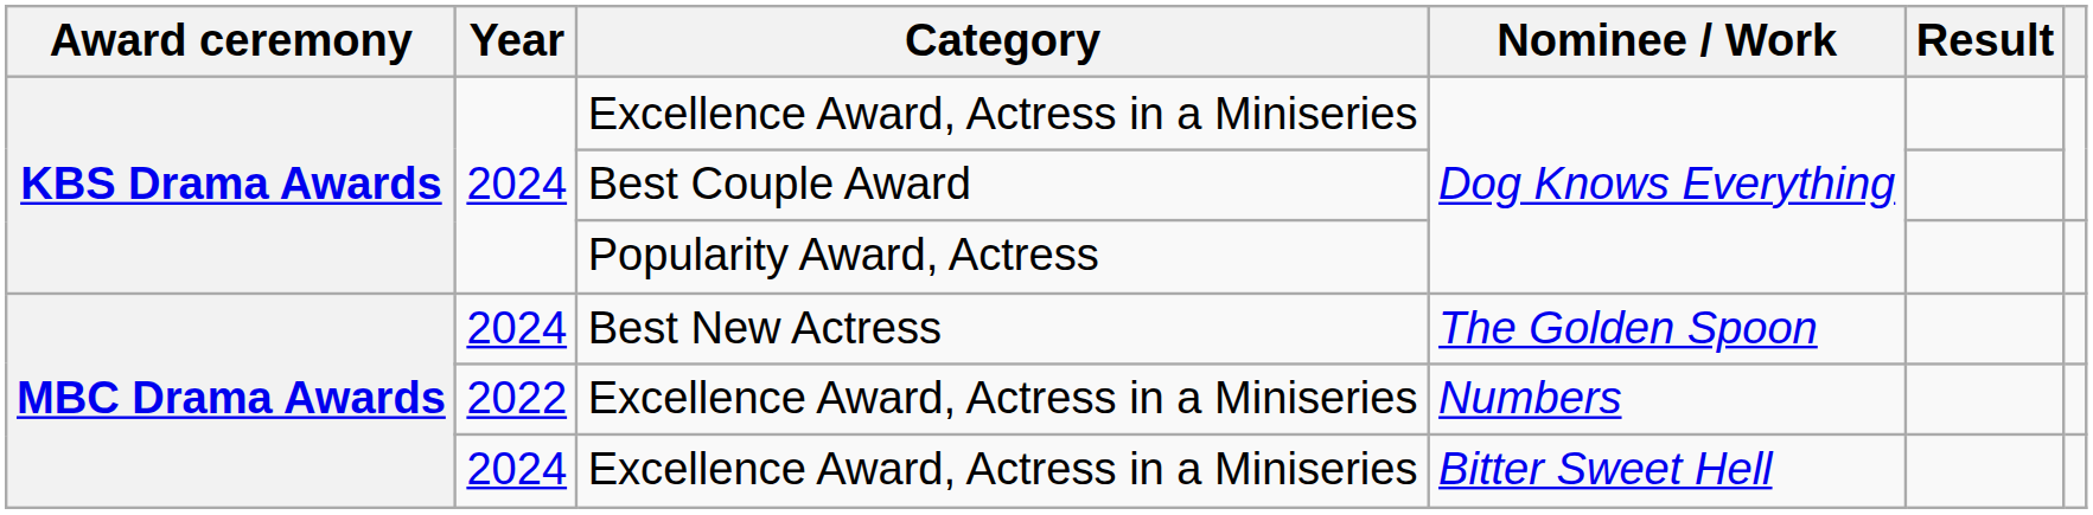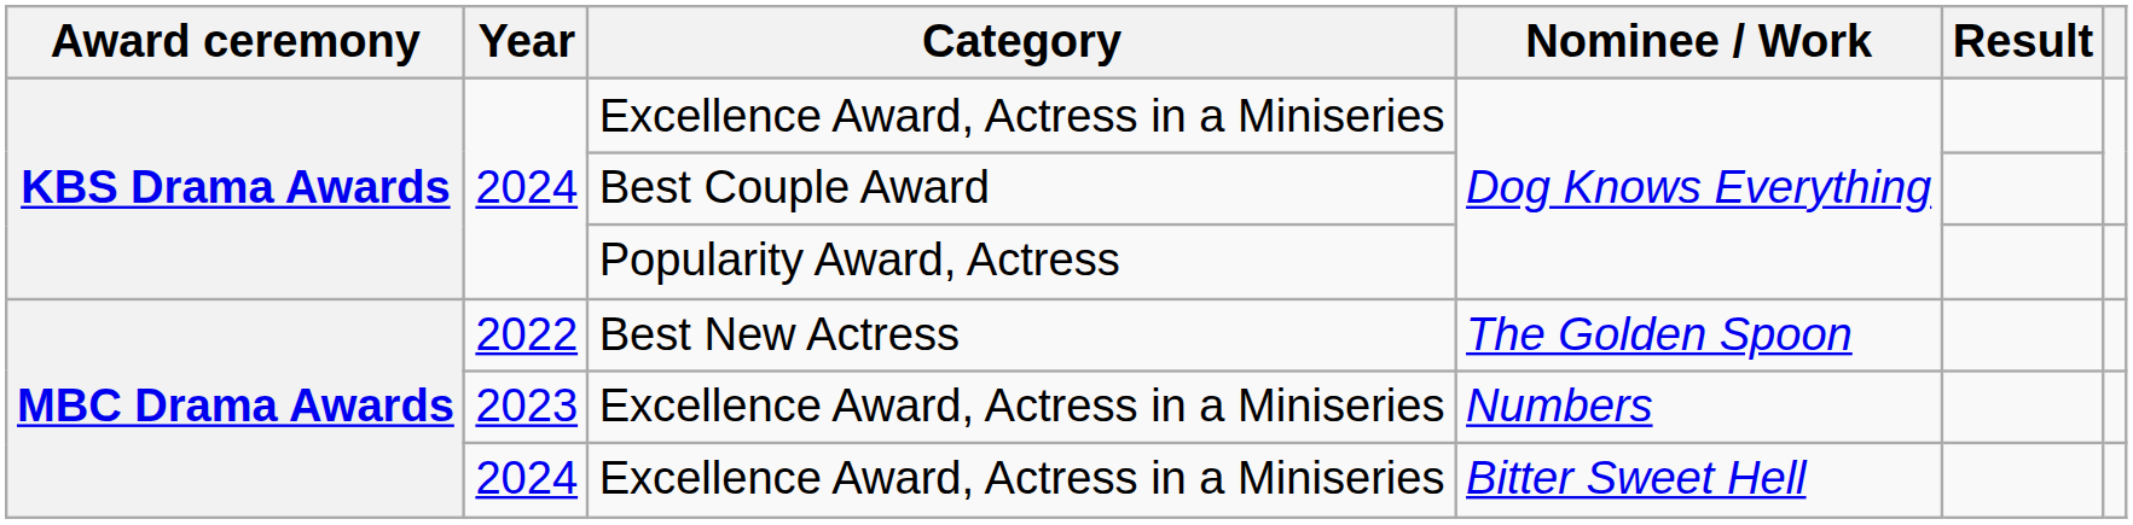Best New Actress | Year: 2024 -> 2022
Excellence Award, Actress in a Miniseries / Numbers | Year: 2022 -> 2023
